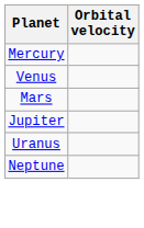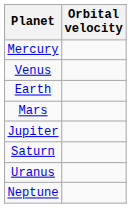+ row: Earth
+ row: Saturn
